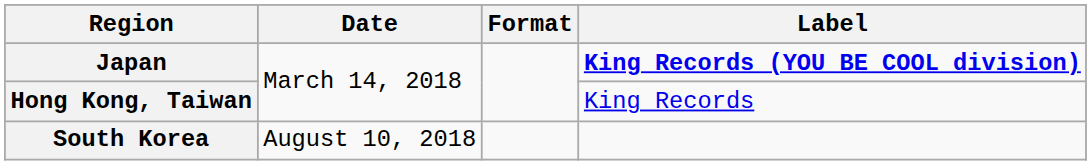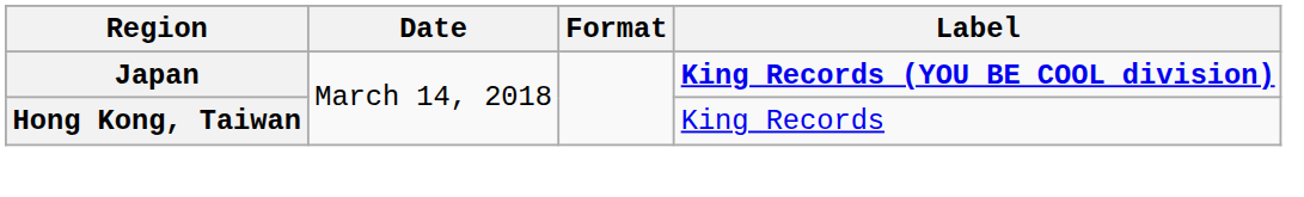- row: South Korea | August 10, 2018
